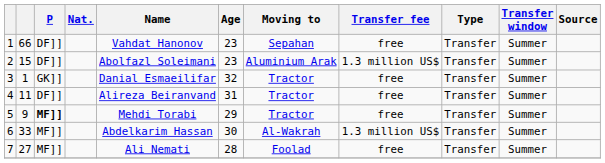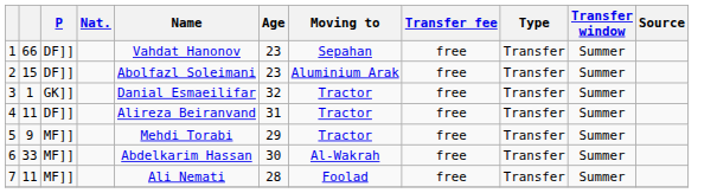2 | Transfer fee: 1.3 million US$ -> free
5 | P: bold -> normal
6 | Transfer fee: 1.3 million US$ -> free
7 | column 2: 27 -> 11
